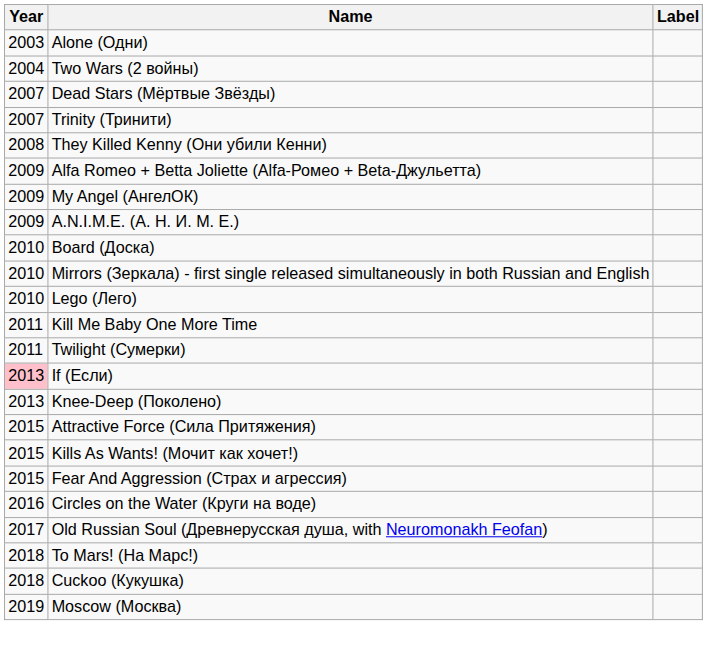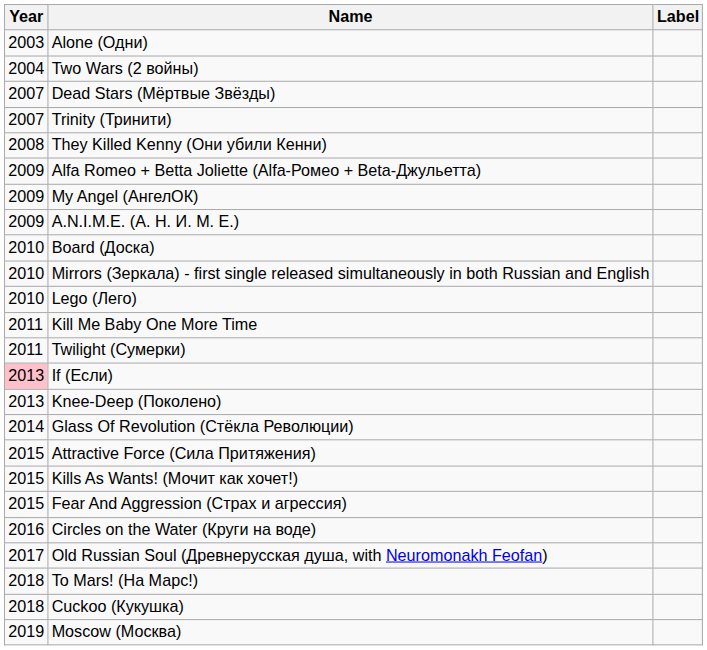+ row: 2014 | Glass Of Revolution (Стёкла Революции)
